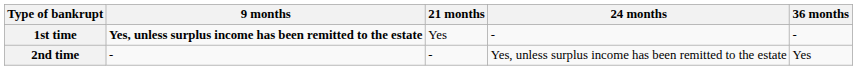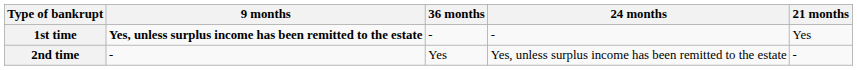columns swapped: 21 months <-> 36 months
